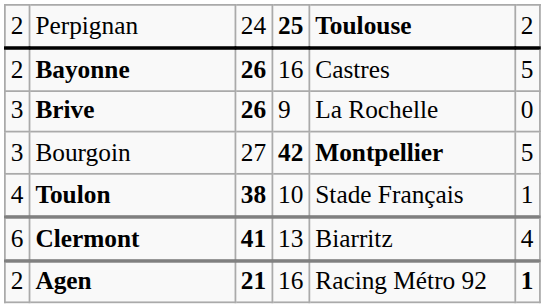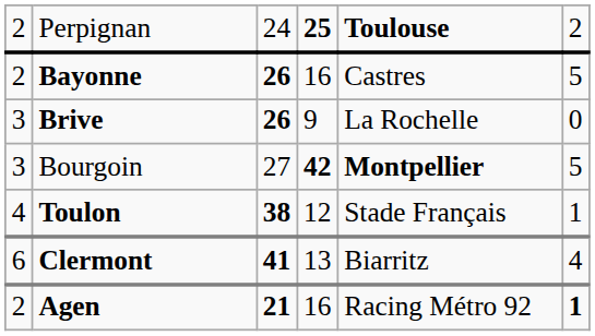Toulon | column 4: 10 -> 12
